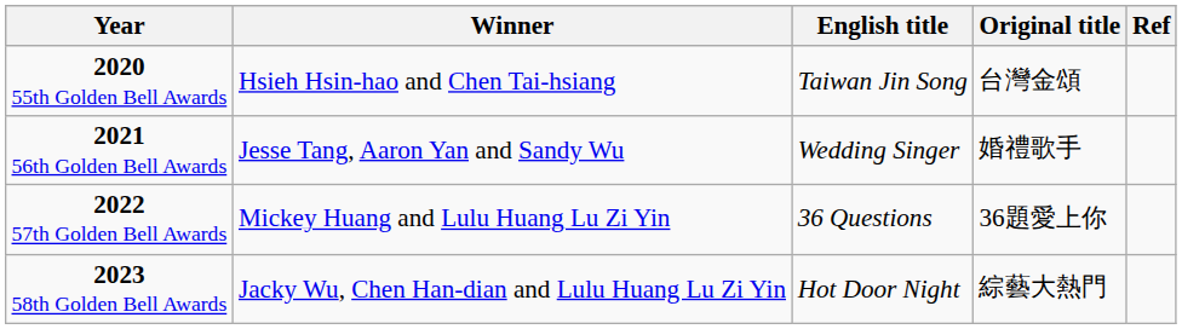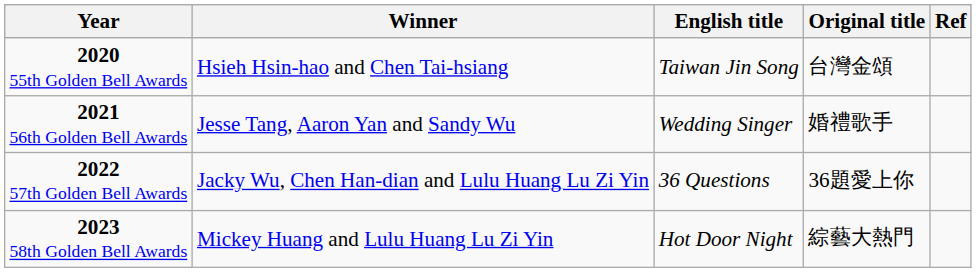2022 57th Golden Bell Awards | Winner: Mickey Huang and Lulu Huang Lu Zi Yin -> Jacky Wu, Chen Han-dian and Lulu Huang Lu Zi Yin
2023 58th Golden Bell Awards | Winner: Jacky Wu, Chen Han-dian and Lulu Huang Lu Zi Yin -> Mickey Huang and Lulu Huang Lu Zi Yin
